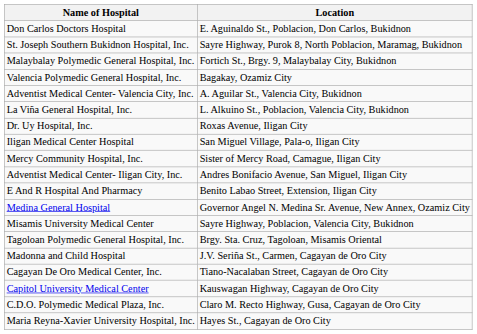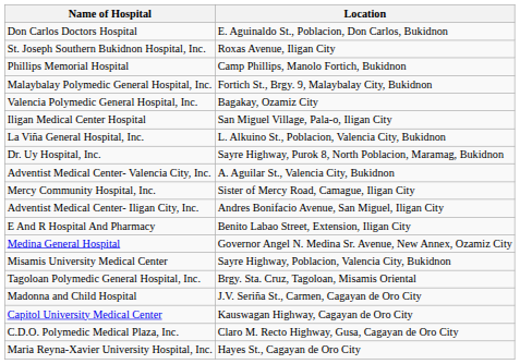St. Joseph Southern Bukidnon Hospital, Inc. | Location: Sayre Highway, Purok 8, North Poblacion, Maramag, Bukidnon -> Roxas Avenue, Iligan City
+ row: Phillips Memorial Hospital | Camp Phillips, Manolo Fortich, Bukidnon
rows swapped: Adventist Medical Center- Valencia City, Inc. <-> Iligan Medical Center Hospital
Dr. Uy Hospital, Inc. | Location: Roxas Avenue, Iligan City -> Sayre Highway, Purok 8, North Poblacion, Maramag, Bukidnon
- row: Cagayan De Oro Medical Center, Inc. | Tiano-Nacalaban Street, Cagayan de Oro City
